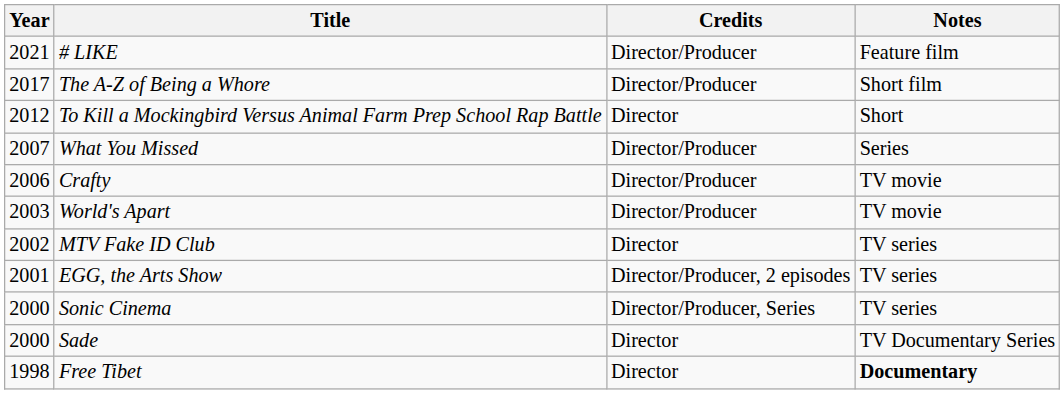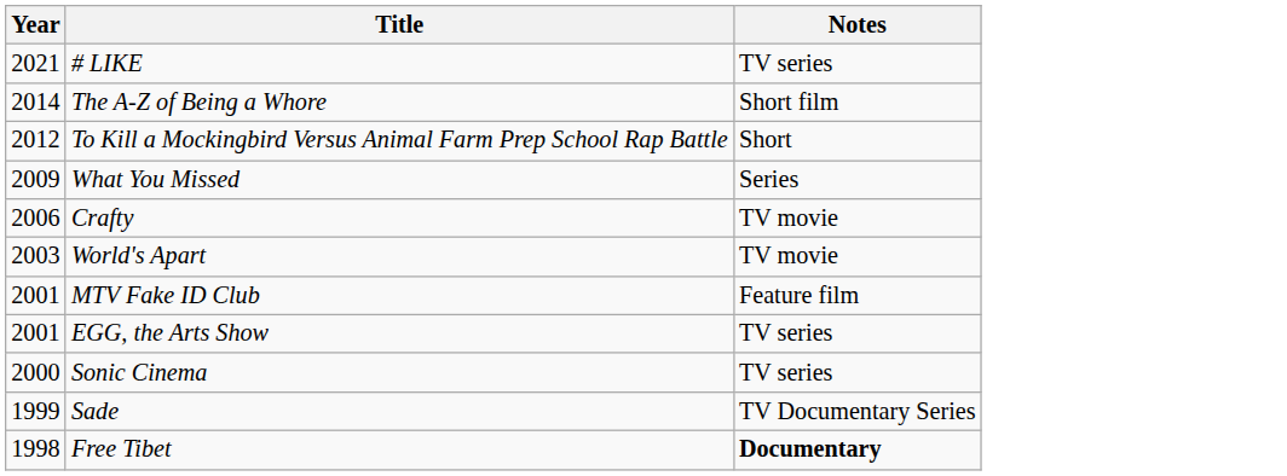- column: Credits | Director/Producer | Director/Producer | Director | Director/Producer | Director/Producer | Director/Producer | Director | Director/Producer, 2 episodes | Director/Producer, Series | Director | Director
# LIKE | Notes: Feature film -> TV series
The A-Z of Being a Whore | Year: 2017 -> 2014
What You Missed | Year: 2007 -> 2009
MTV Fake ID Club | Year: 2002 -> 2001
MTV Fake ID Club | Notes: TV series -> Feature film
Sade | Year: 2000 -> 1999
